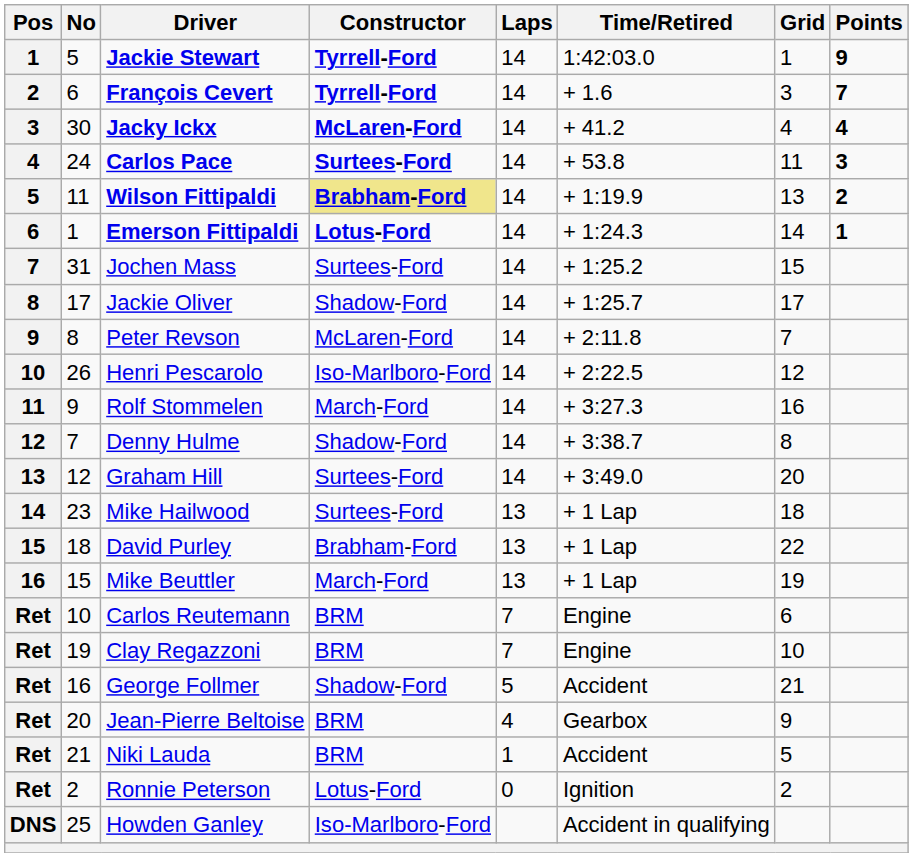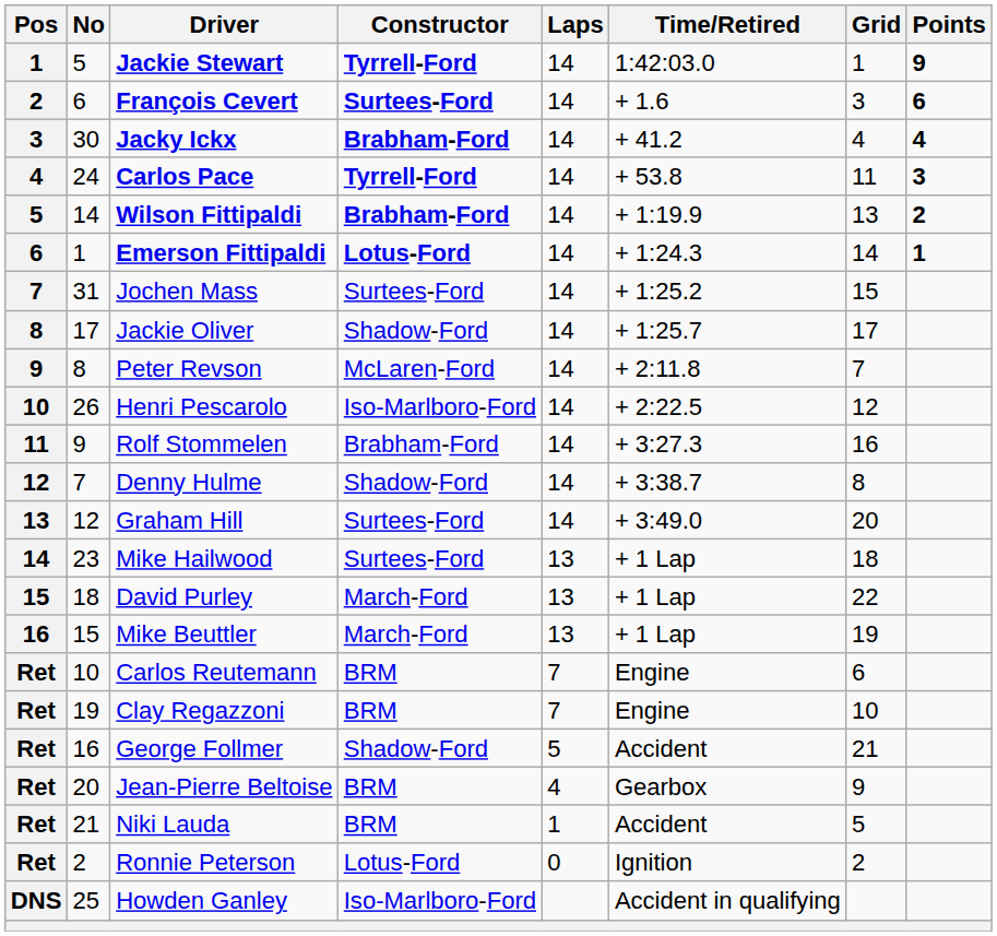François Cevert | Constructor: Tyrrell-Ford -> Surtees-Ford
François Cevert | Points: 7 -> 6
Jacky Ickx | Constructor: McLaren-Ford -> Brabham-Ford
Carlos Pace | Constructor: Surtees-Ford -> Tyrrell-Ford
Wilson Fittipaldi | No: 11 -> 14
Wilson Fittipaldi | Constructor: khaki background -> no background
Rolf Stommelen | Constructor: March-Ford -> Brabham-Ford
David Purley | Constructor: Brabham-Ford -> March-Ford
